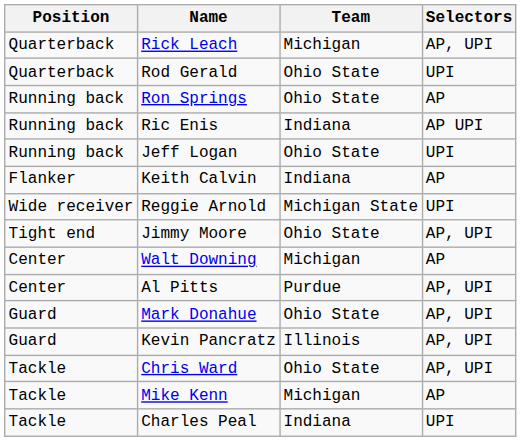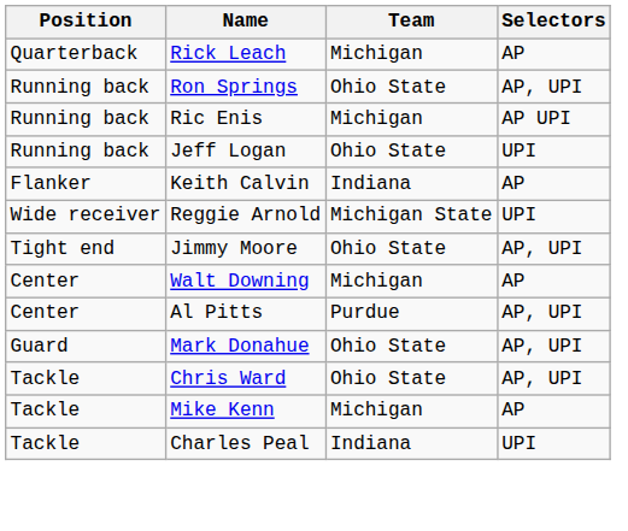Rick Leach | Selectors: AP, UPI -> AP
- row: Quarterback | Rod Gerald | Ohio State | UPI
Ron Springs | Selectors: AP -> AP, UPI
Ric Enis | Team: Indiana -> Michigan
- row: Guard | Kevin Pancratz | Illinois | AP, UPI
